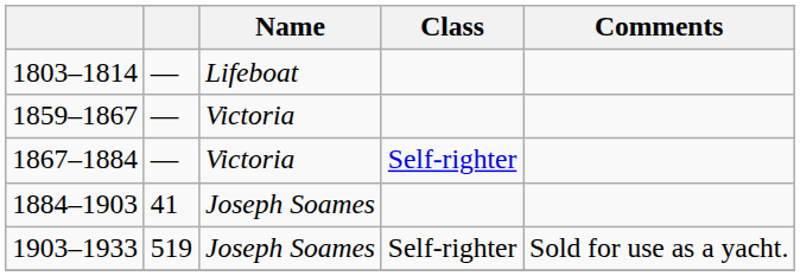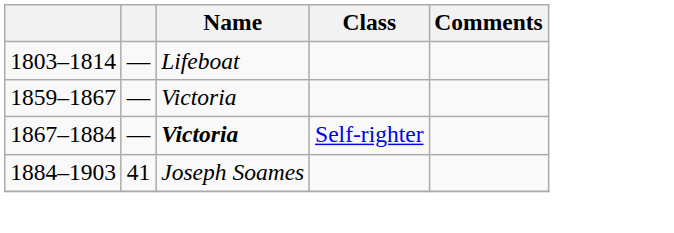1867–1884 | Name: normal -> bold
- row: 1903–1933 | 519 | Joseph Soames | Self-righter | Sold for use as a yacht.
